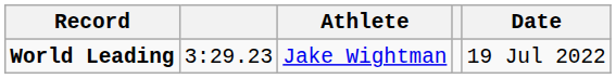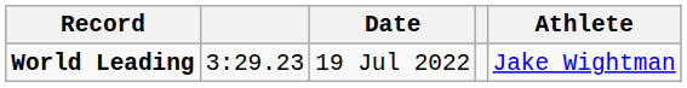columns swapped: Athlete <-> Date
